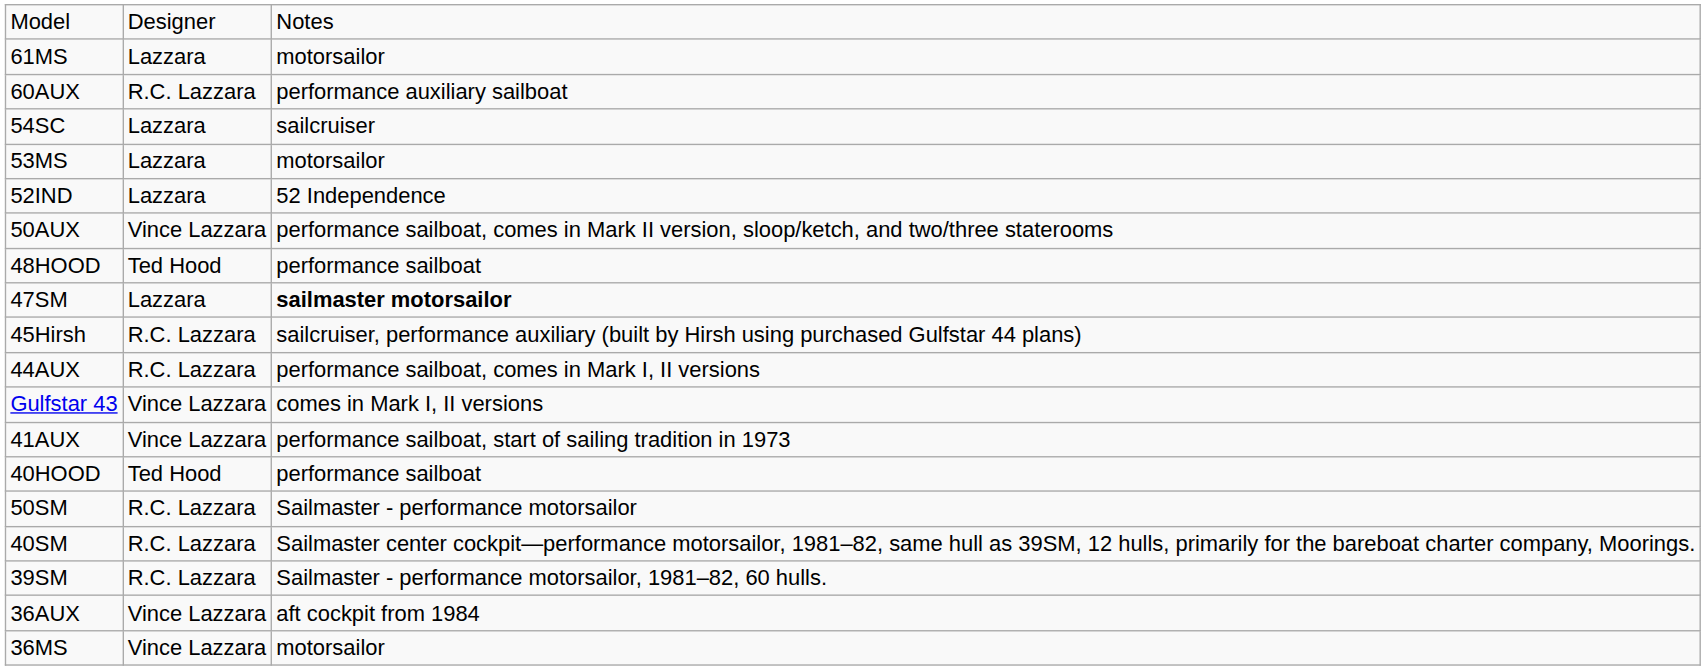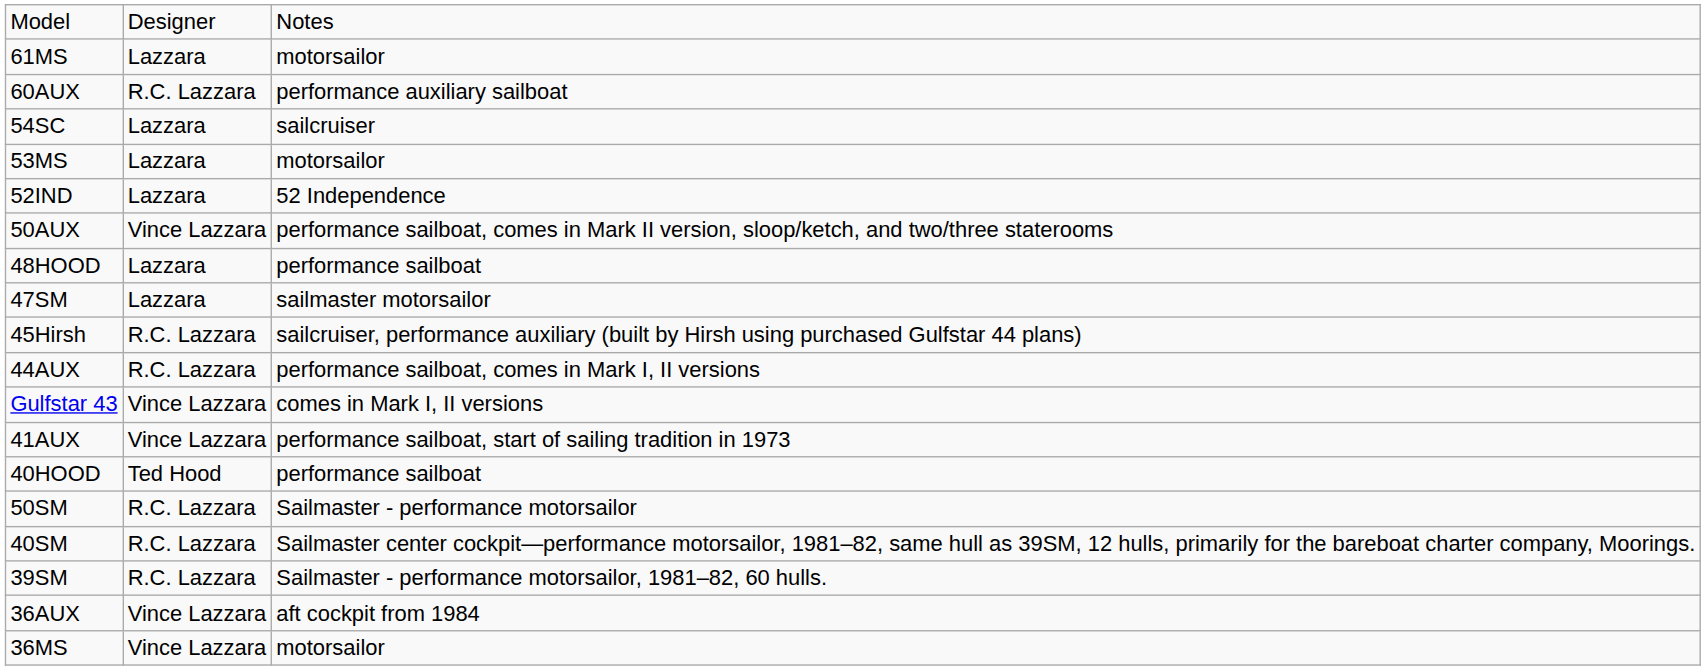48HOOD | column 2: Ted Hood -> Lazzara
47SM | column 3: bold -> normal
